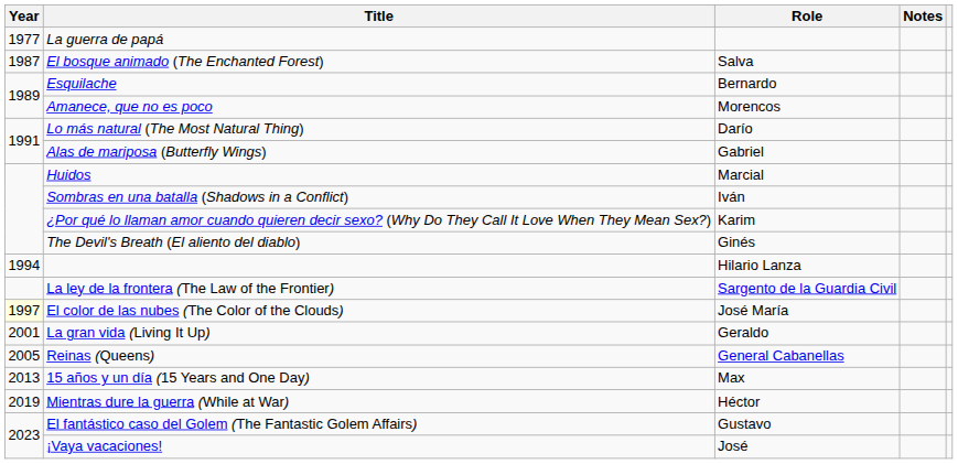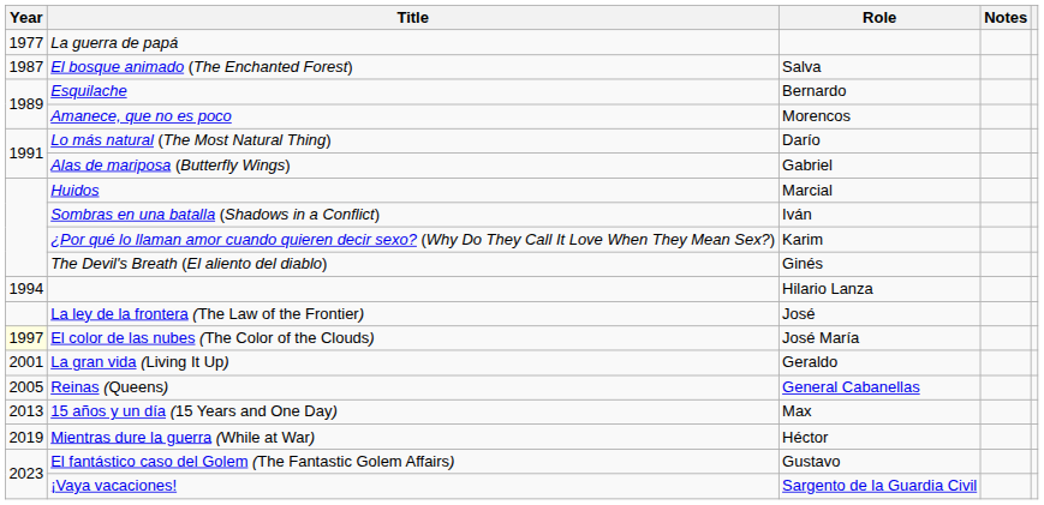La ley de la frontera (The Law of the Frontier) | Role: Sargento de la Guardia Civil -> José
¡Vaya vacaciones! | Role: José -> Sargento de la Guardia Civil
